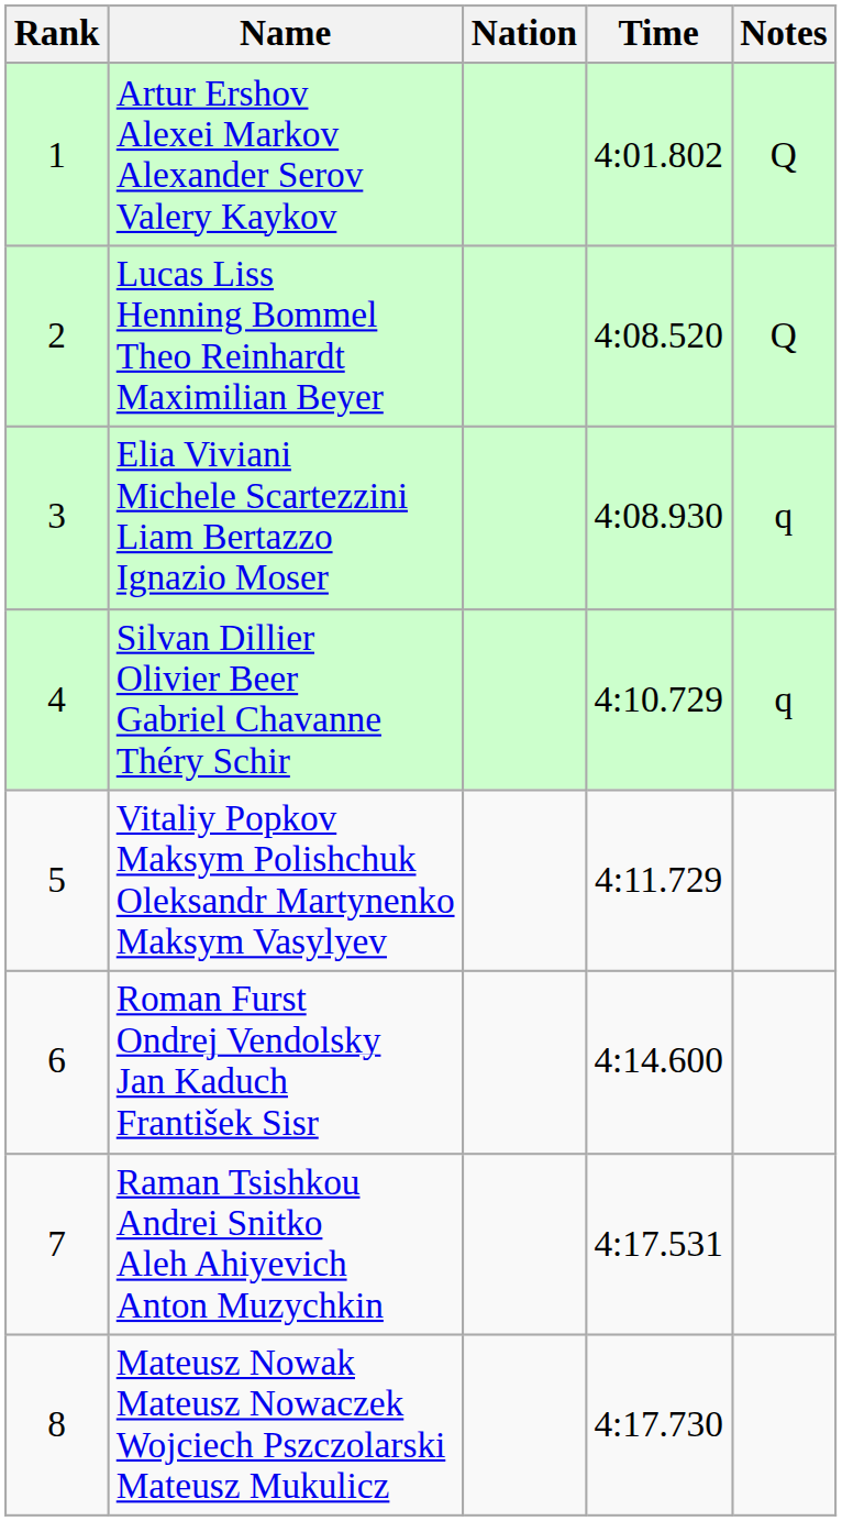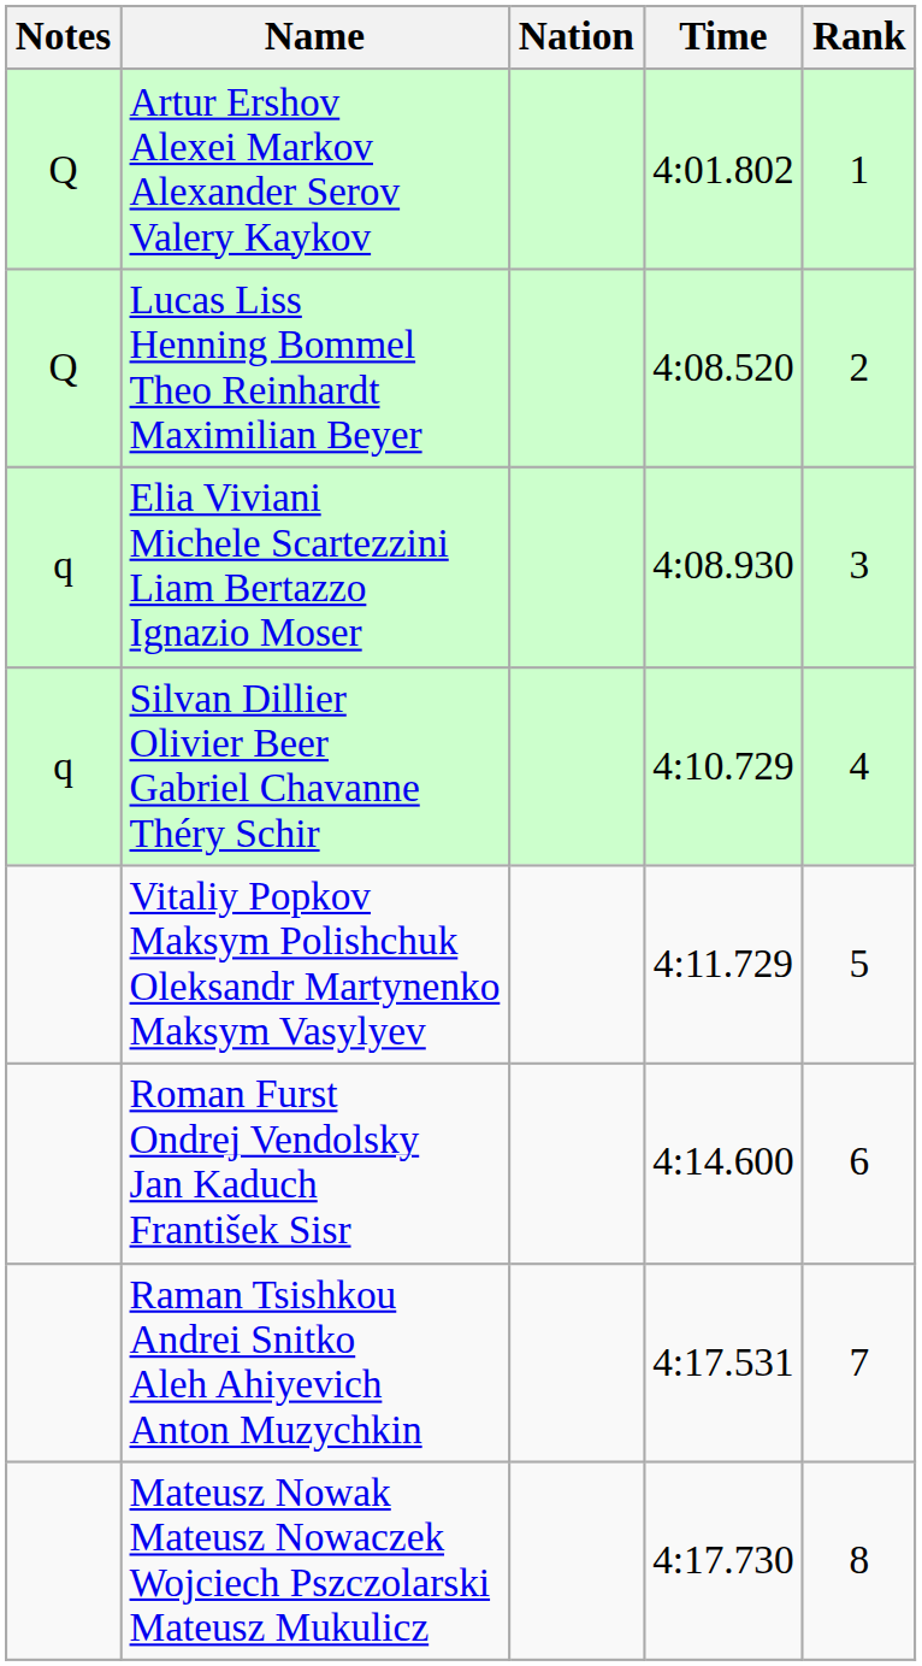columns swapped: Rank <-> Notes
